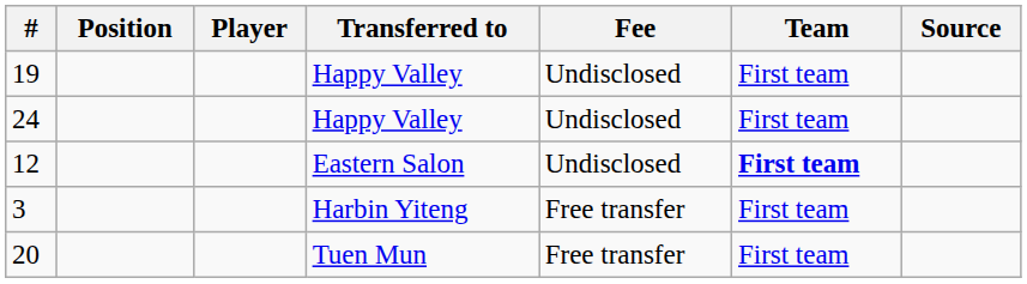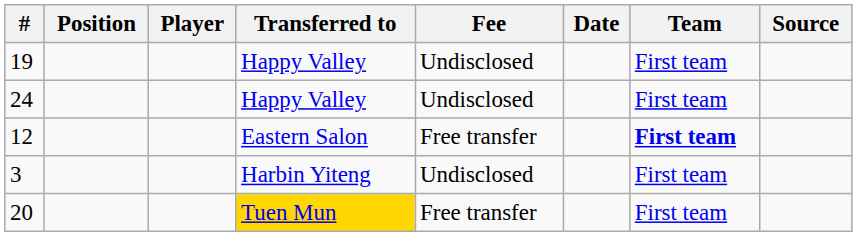+ column: Date
12 | Fee: Undisclosed -> Free transfer
3 | Fee: Free transfer -> Undisclosed
20 | Transferred to: no background -> gold background
